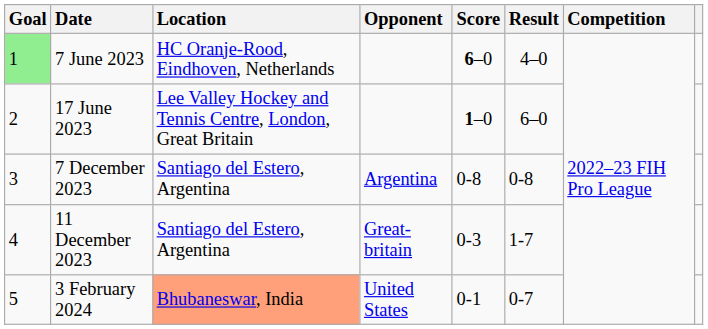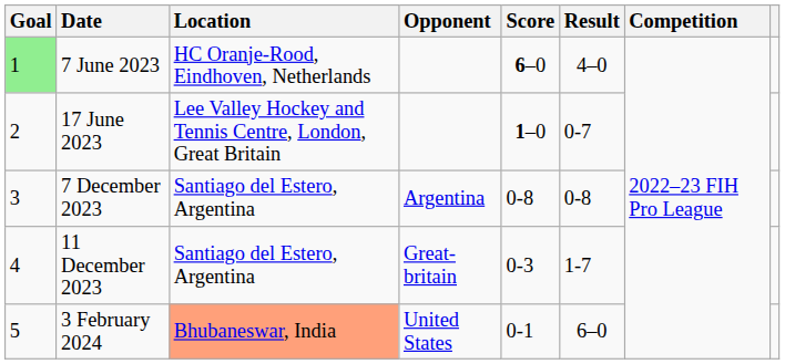17 June 2023 | Result: 6–0 -> 0-7
3 February 2024 | Result: 0-7 -> 6–0
